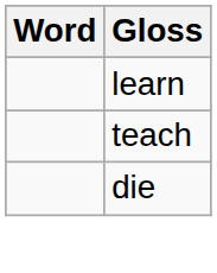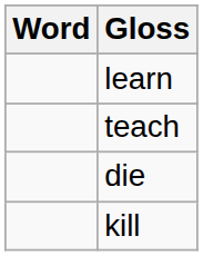+ row: kill
